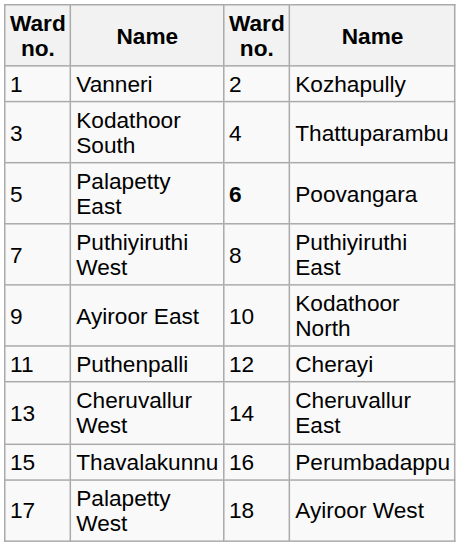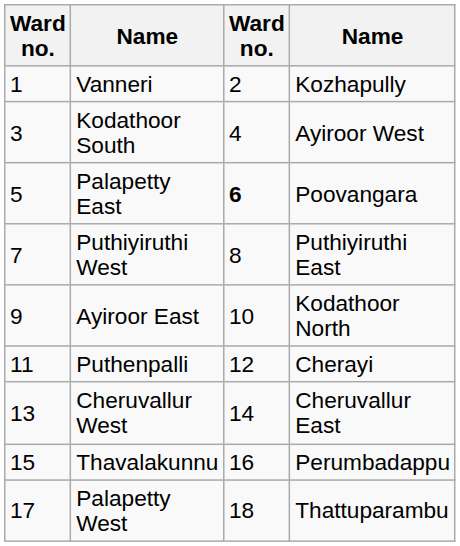Kodathoor South | column 4: Thattuparambu -> Ayiroor West
Palapetty West | column 4: Ayiroor West -> Thattuparambu
